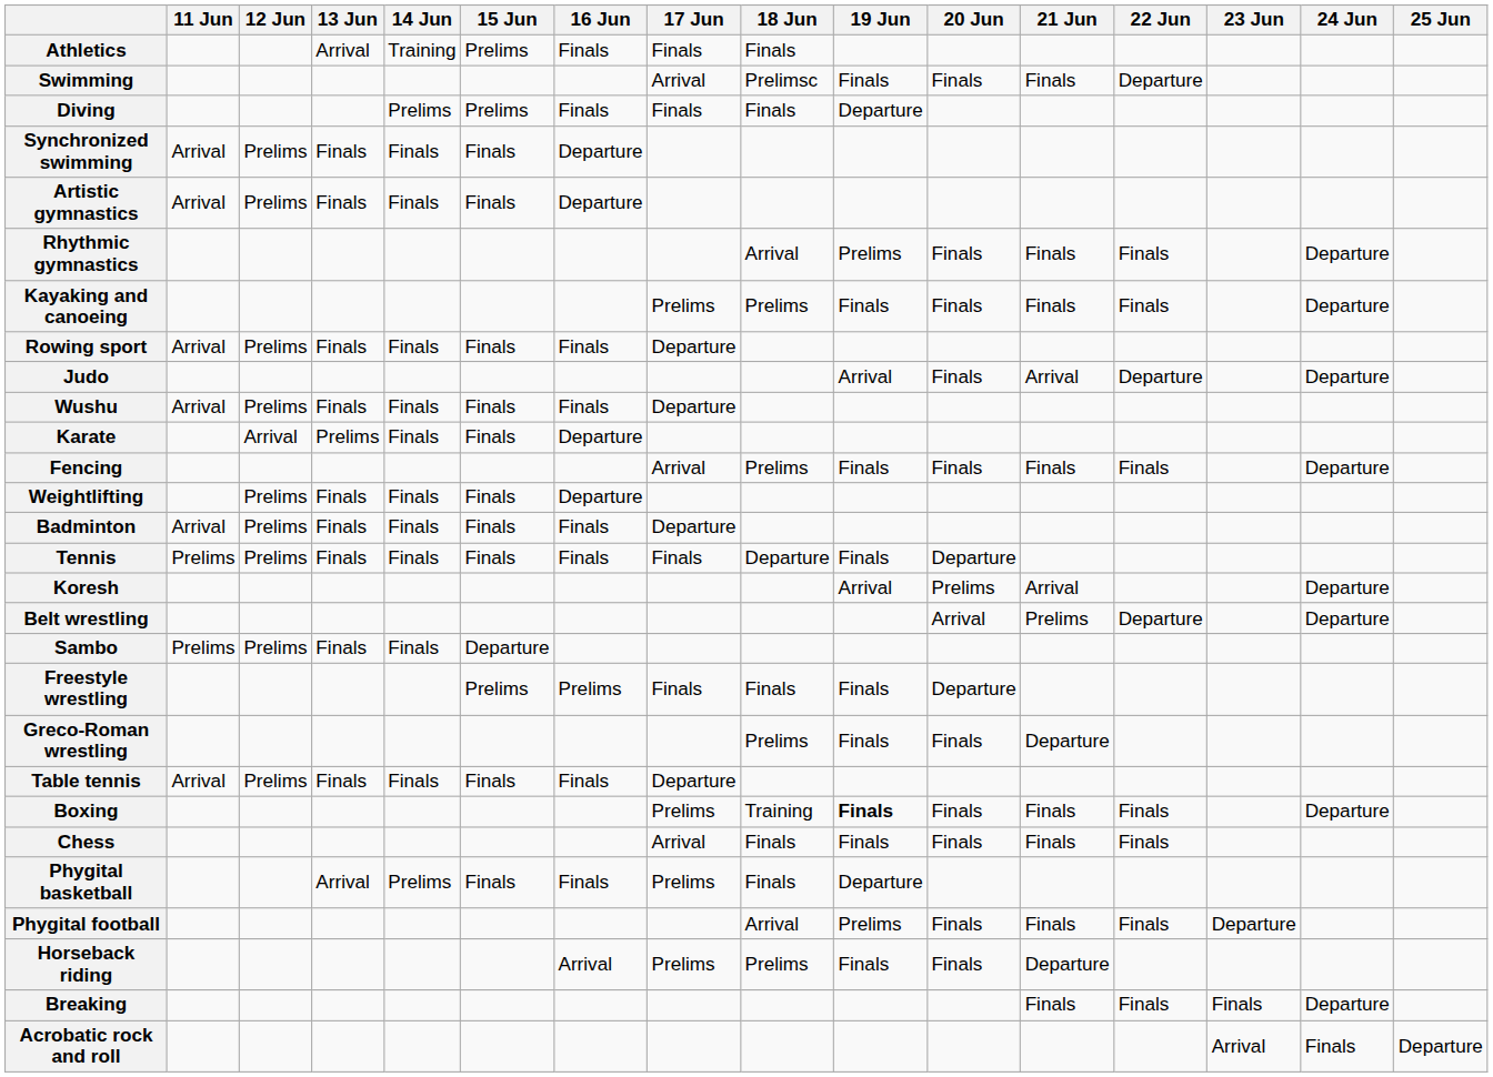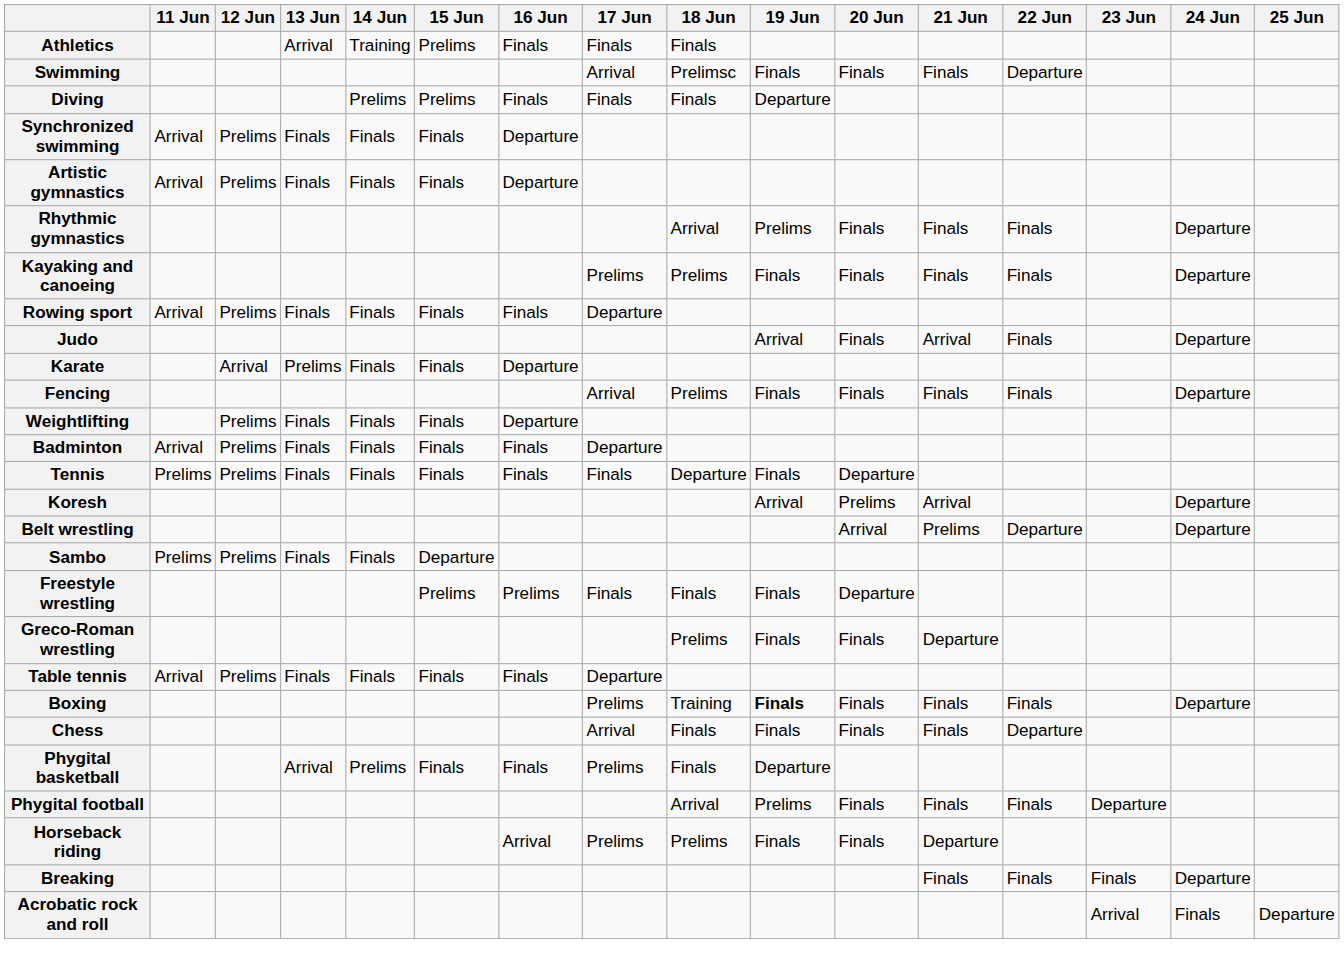Judo | 22 Jun: Departure -> Finals
- row: Wushu | Arrival | Prelims | Finals | Finals | Finals | Finals | Departure
Chess | 22 Jun: Finals -> Departure
